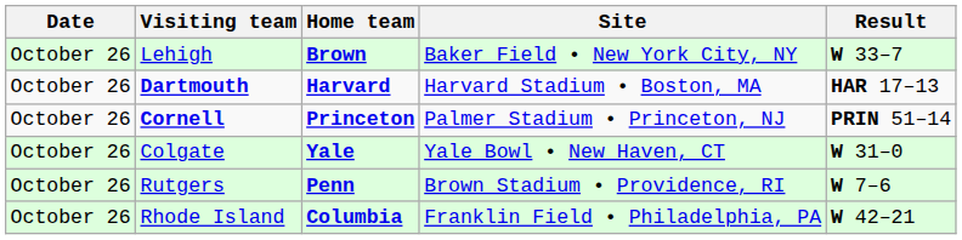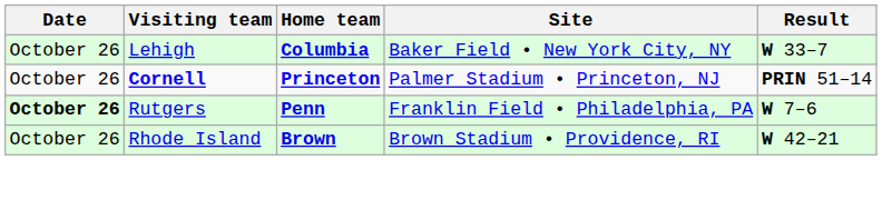Lehigh | Home team: Brown -> Columbia
- row: October 26 | Dartmouth | Harvard | Harvard Stadium • Boston, MA | HAR 17–13
- row: October 26 | Colgate | Yale | Yale Bowl • New Haven, CT | W 31–0
Rutgers | Date: normal -> bold
Rutgers | Site: Brown Stadium • Providence, RI -> Franklin Field • Philadelphia, PA
Rhode Island | Home team: Columbia -> Brown
Rhode Island | Site: Franklin Field • Philadelphia, PA -> Brown Stadium • Providence, RI
